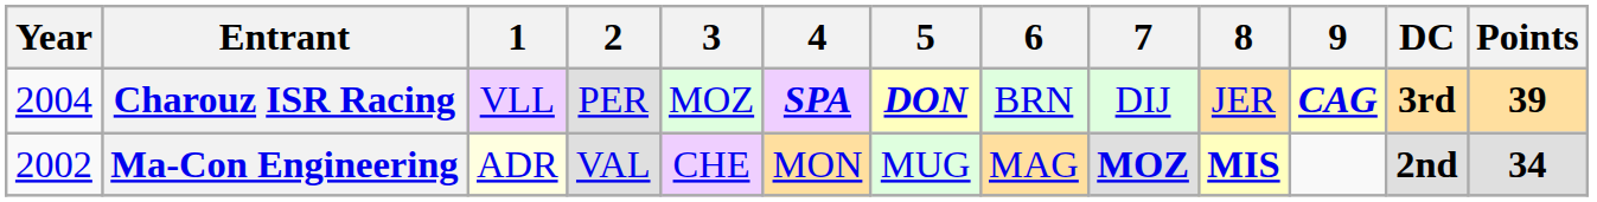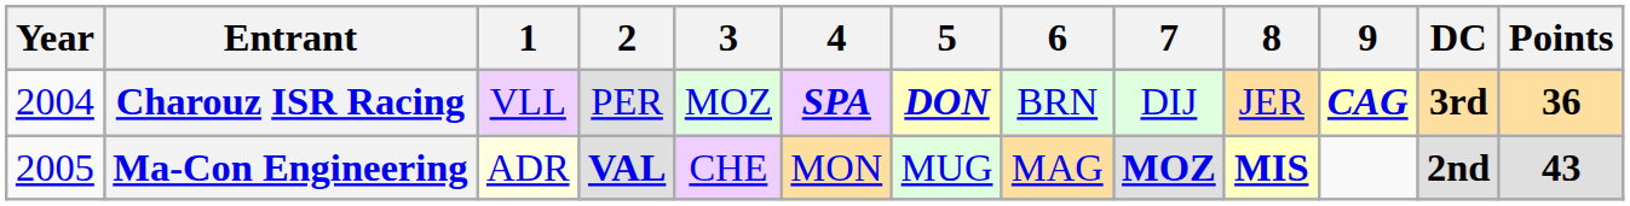Charouz ISR Racing | Points: 39 -> 36
Ma-Con Engineering | Year: 2002 -> 2005
Ma-Con Engineering | 2: normal -> bold
Ma-Con Engineering | Points: 34 -> 43
